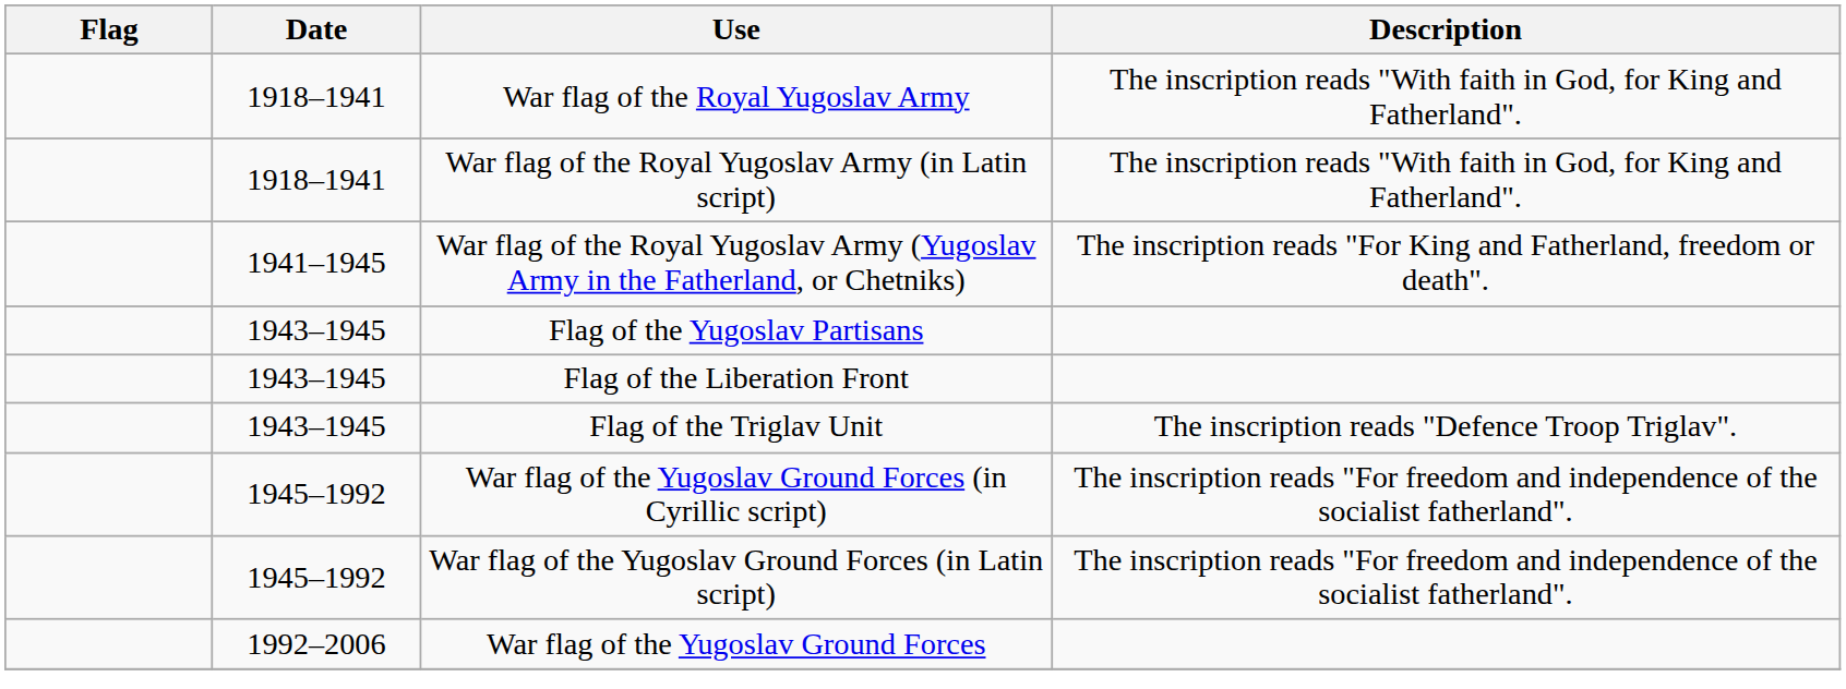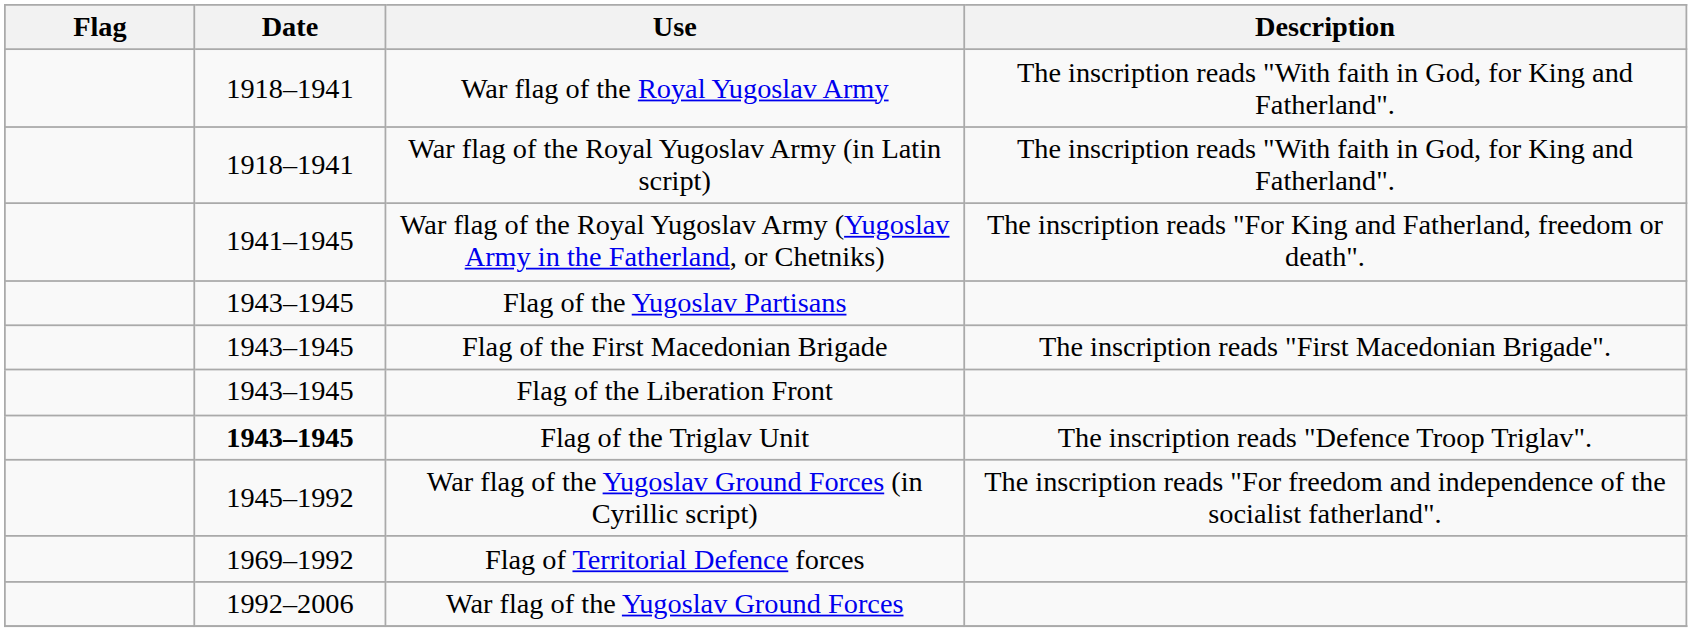+ row: 1943–1945 | Flag of the First Macedonian Brigade | The inscription reads "First Macedonian Brigade".
Flag of the Triglav Unit | Date: normal -> bold
- row: 1945–1992 | War flag of the Yugoslav Ground Forces (in Latin script) | The inscription reads "For freedom and independence of the socialist fatherland".
+ row: 1969–1992 | Flag of Territorial Defence forces
